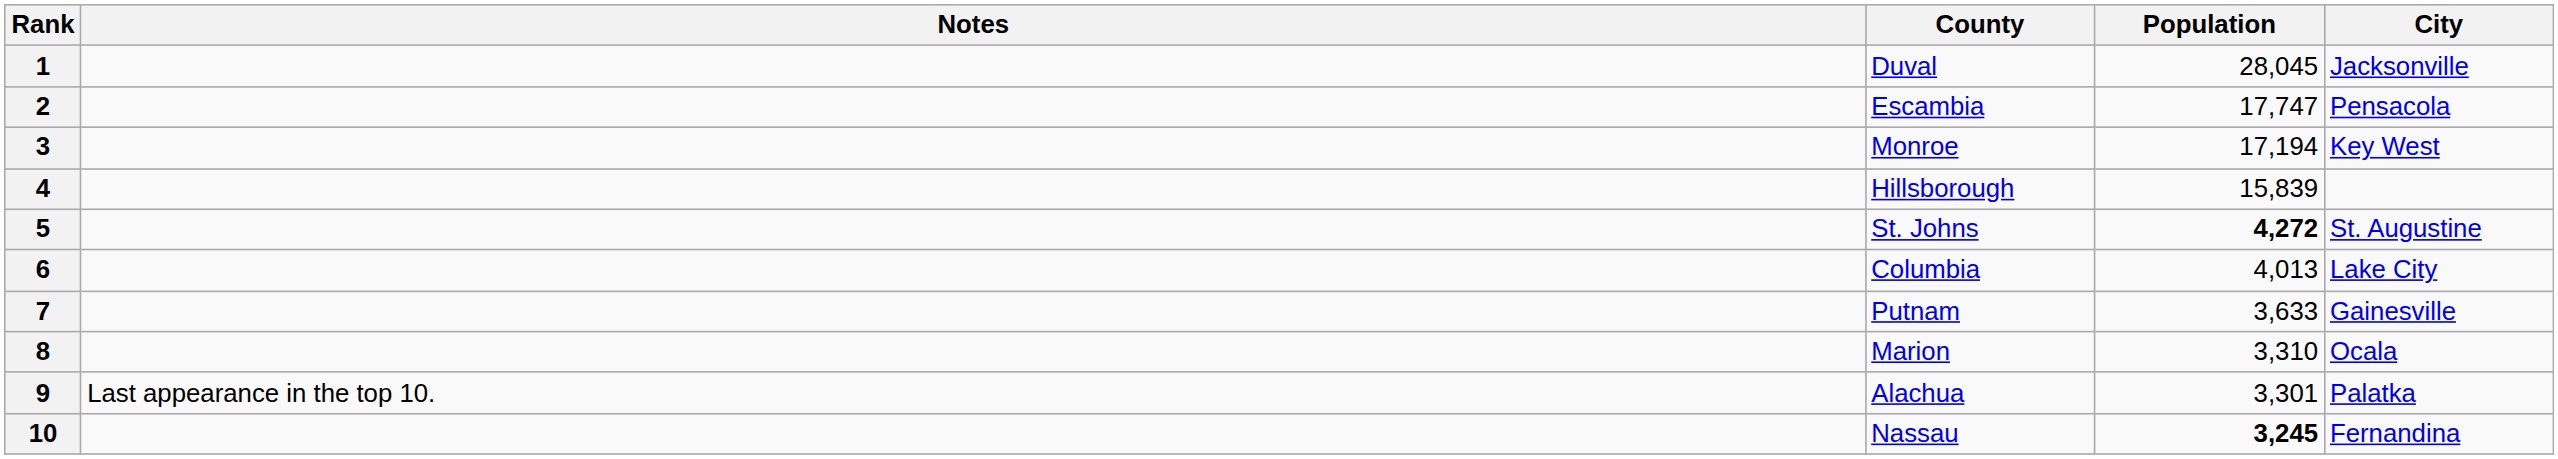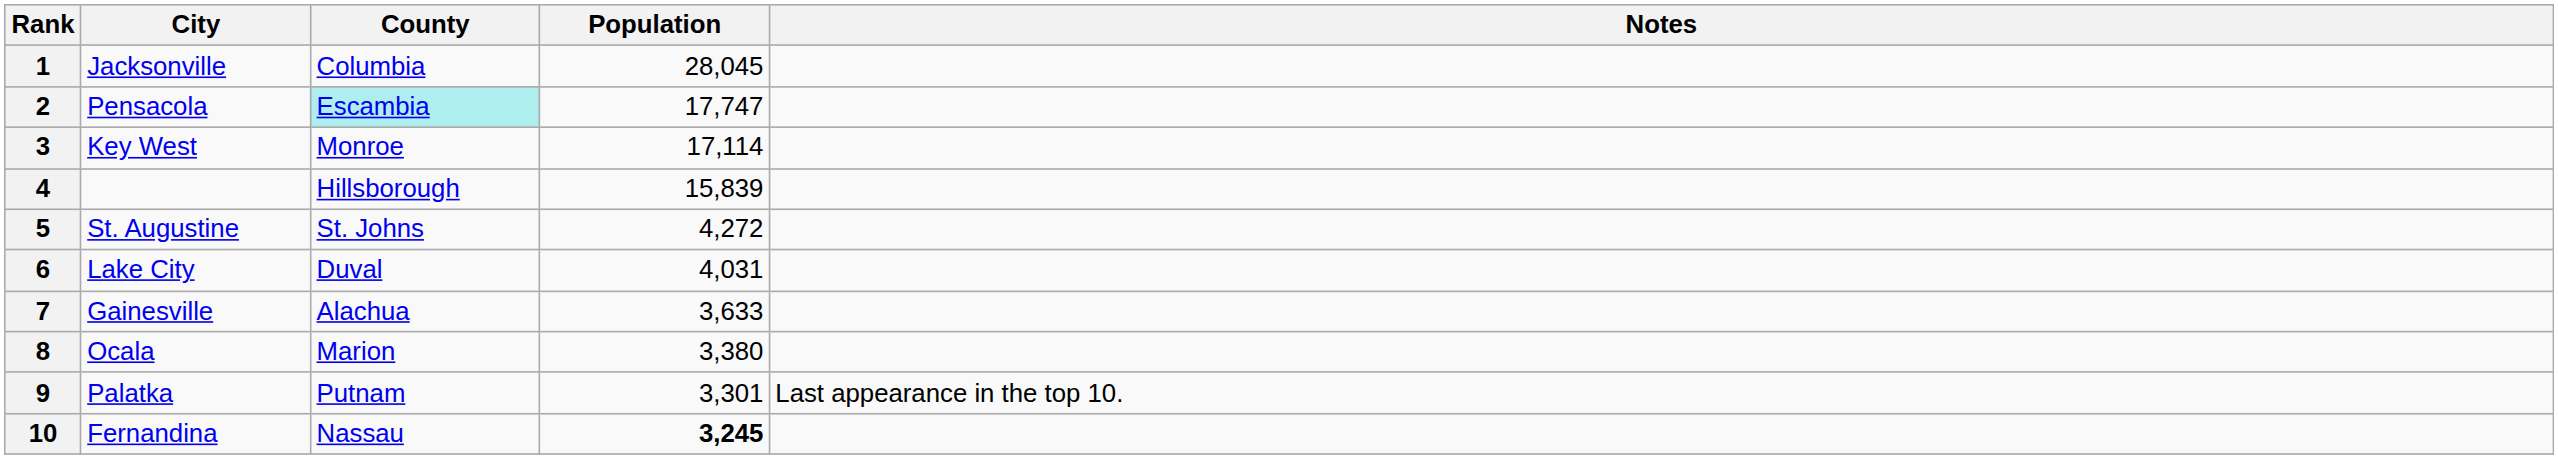columns swapped: City <-> Notes
1 | County: Duval -> Columbia
2 | County: no background -> paleturquoise background
3 | Population: 17,194 -> 17,114
5 | Population: bold -> normal
6 | County: Columbia -> Duval
6 | Population: 4,013 -> 4,031
7 | County: Putnam -> Alachua
8 | Population: 3,310 -> 3,380
9 | County: Alachua -> Putnam
